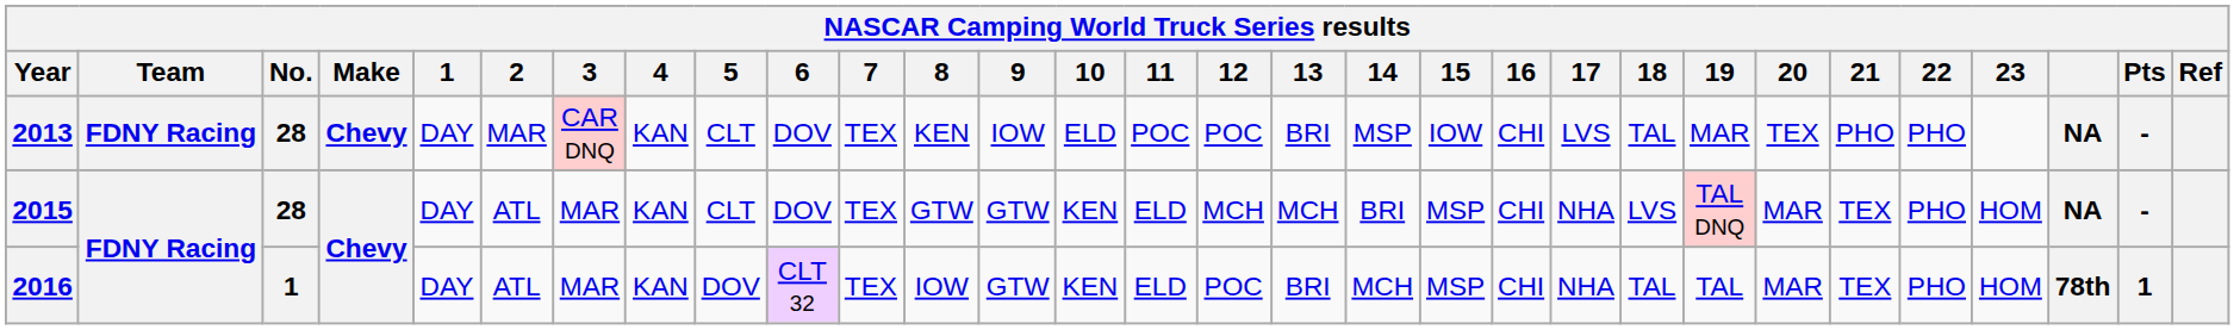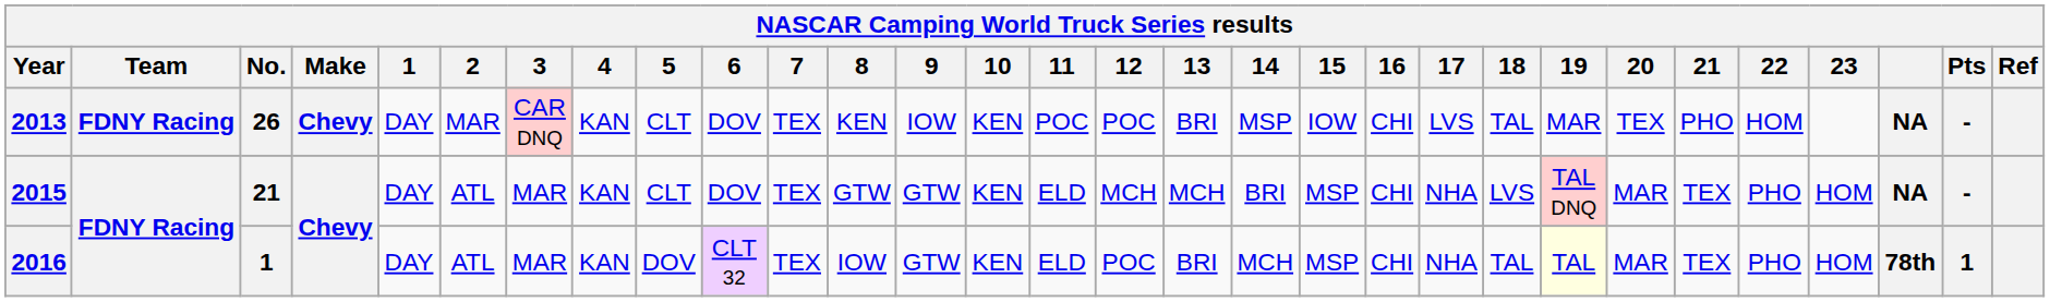2013 | No.: 28 -> 26
2013 | 10: ELD -> KEN
2013 | 22: PHO -> HOM
2015 | No.: 28 -> 21
2016 | 19: no background -> lightyellow background
